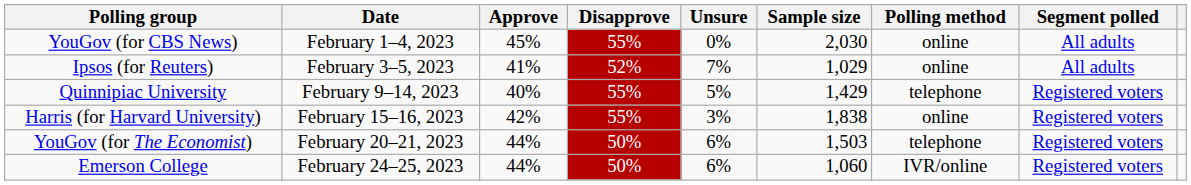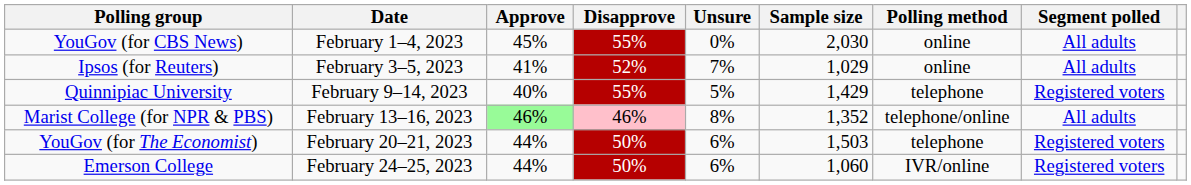+ row: Marist College (for NPR & PBS) | February 13–16, 2023 | 46% | 46% | 8% | 1,352 | telephone/online | All adults
- row: Harris (for Harvard University) | February 15–16, 2023 | 42% | 55% | 3% | 1,838 | online | Registered voters
